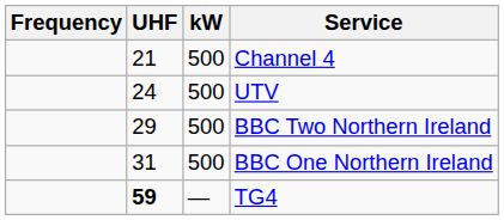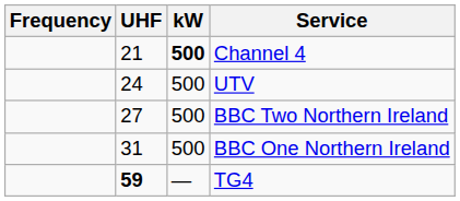Channel 4 | kW: normal -> bold
BBC Two Northern Ireland | UHF: 29 -> 27
